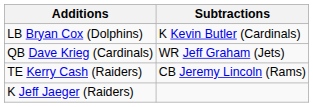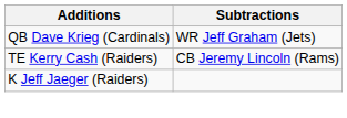- row: LB Bryan Cox (Dolphins) | K Kevin Butler (Cardinals)
